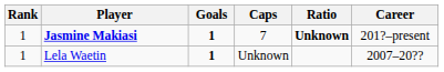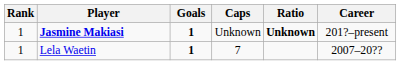Jasmine Makiasi | Caps: 7 -> Unknown
Lela Waetin | Caps: Unknown -> 7
